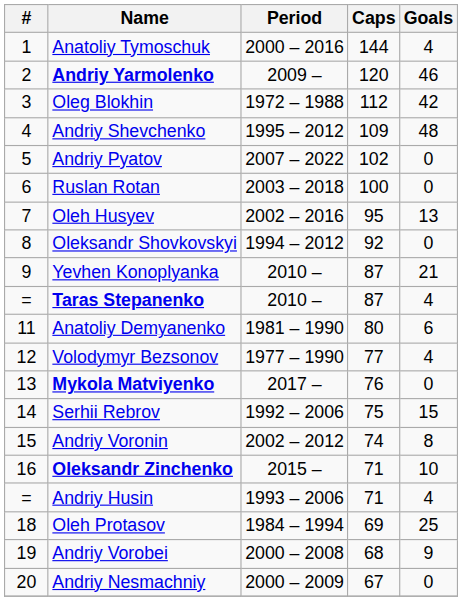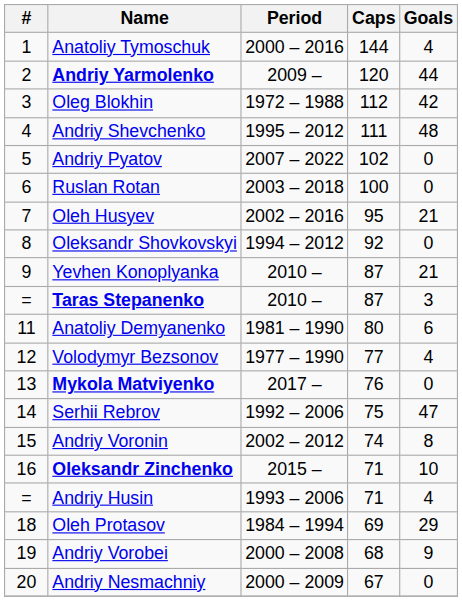Andriy Yarmolenko | Goals: 46 -> 44
Andriy Shevchenko | Caps: 109 -> 111
Oleh Husyev | Goals: 13 -> 21
Taras Stepanenko | Goals: 4 -> 3
Serhii Rebrov | Goals: 15 -> 47
Oleh Protasov | Goals: 25 -> 29
